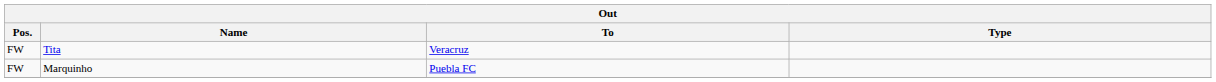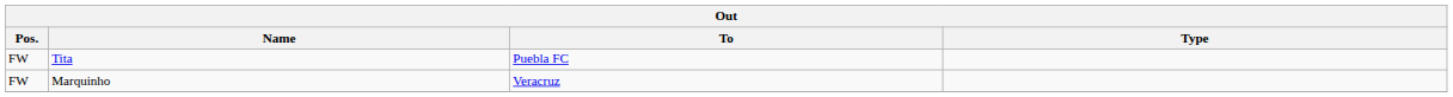Tita | To: Veracruz -> Puebla FC
Marquinho | To: Puebla FC -> Veracruz
